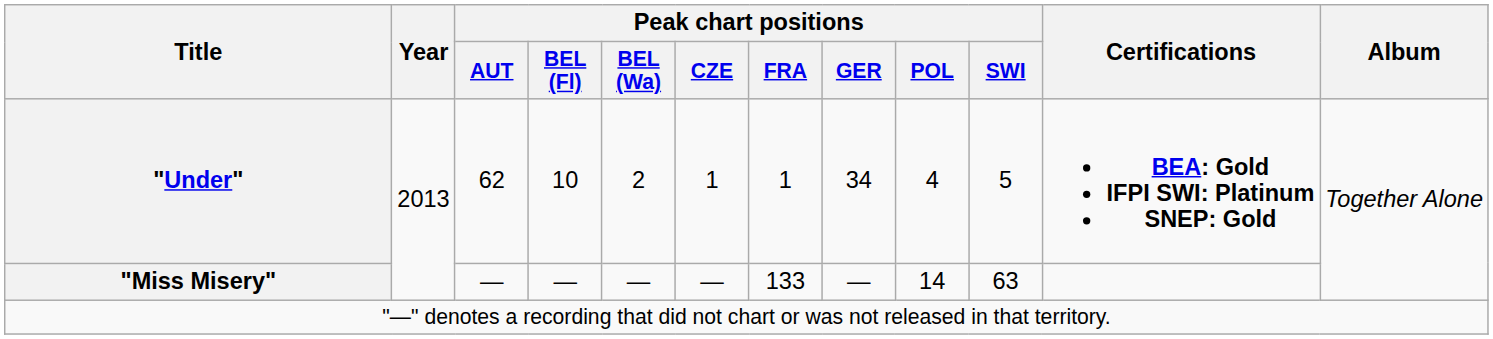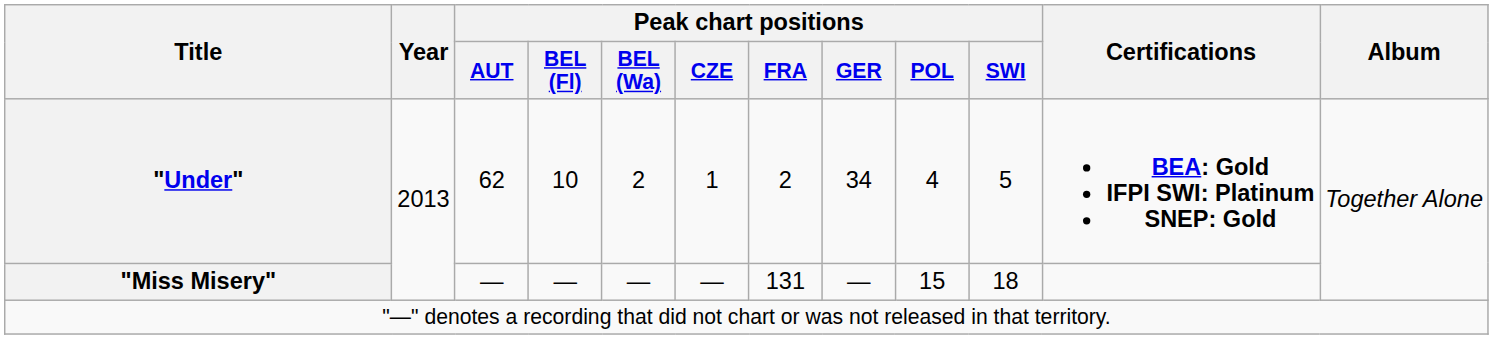"Under" | Peak chart positions / FRA: 1 -> 2
"Miss Misery" | Peak chart positions / FRA: 133 -> 131
"Miss Misery" | Peak chart positions / POL: 14 -> 15
"Miss Misery" | Peak chart positions / SWI: 63 -> 18
